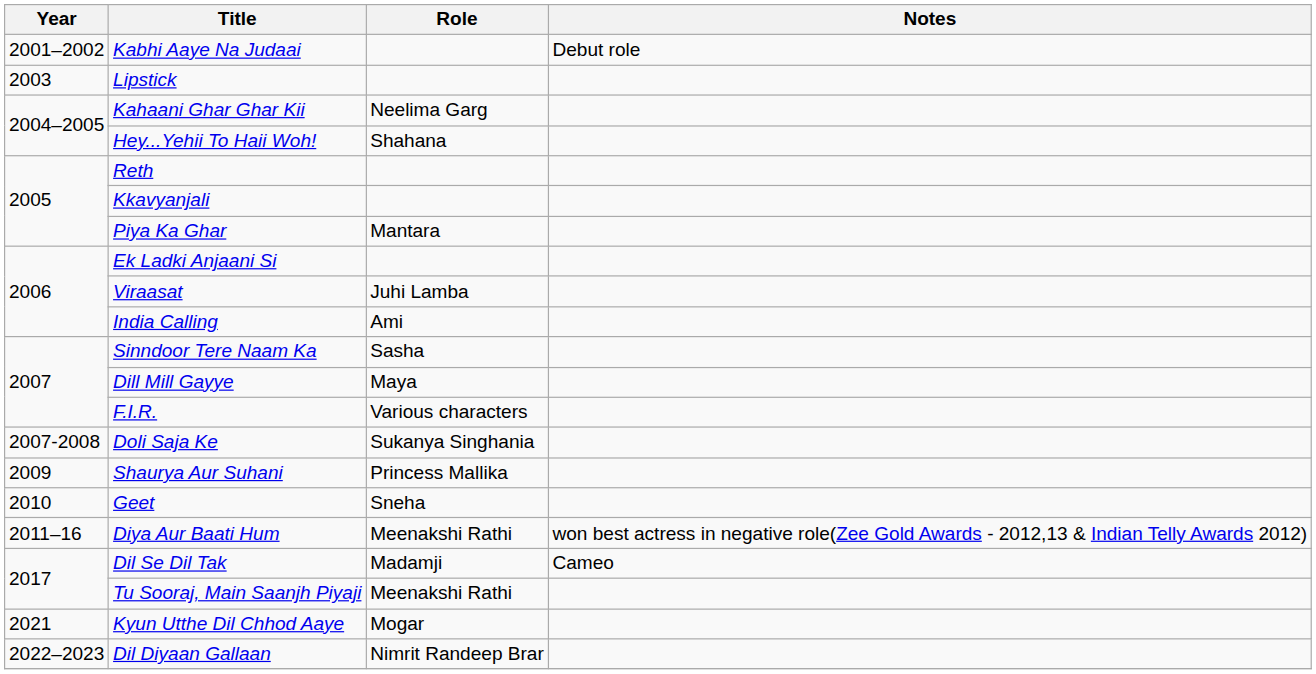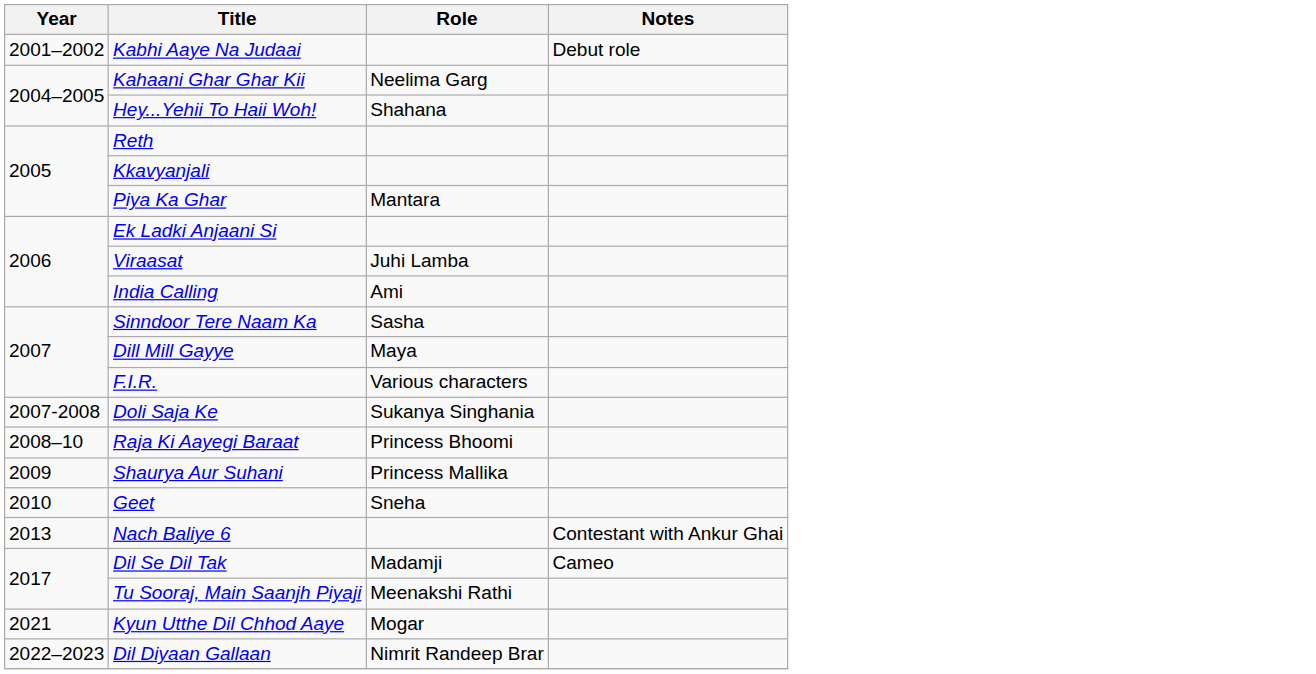- row: 2003 | Lipstick
+ row: 2008–10 | Raja Ki Aayegi Baraat | Princess Bhoomi
- row: 2011–16 | Diya Aur Baati Hum | Meenakshi Rathi | won best actress in negative role(Zee Gold Awards - 2012,13 & Indian Telly Awards 2012)
+ row: 2013 | Nach Baliye 6 | Contestant with Ankur Ghai
